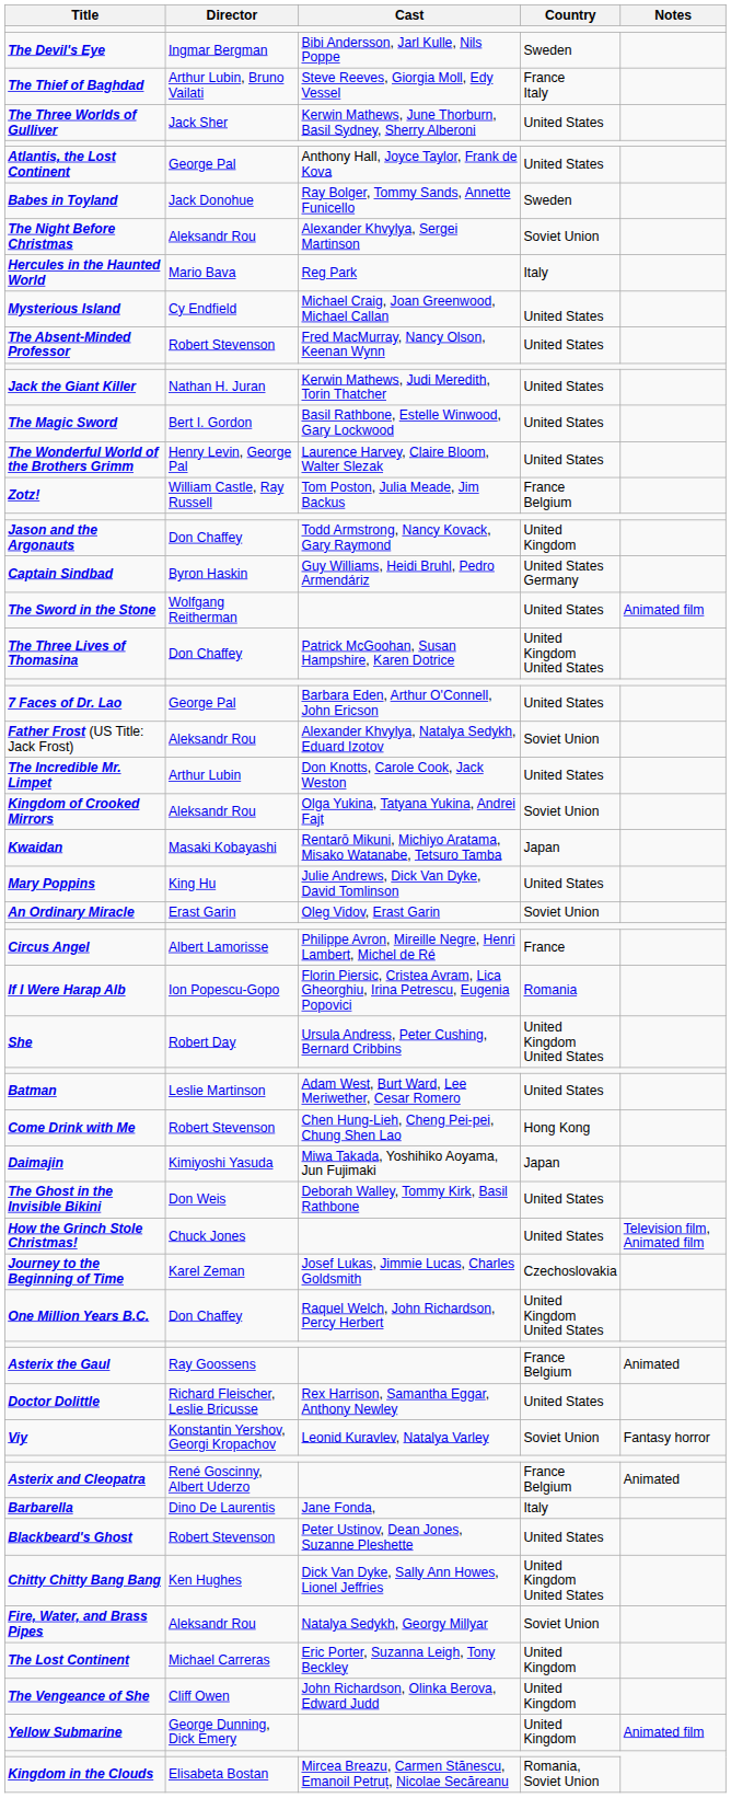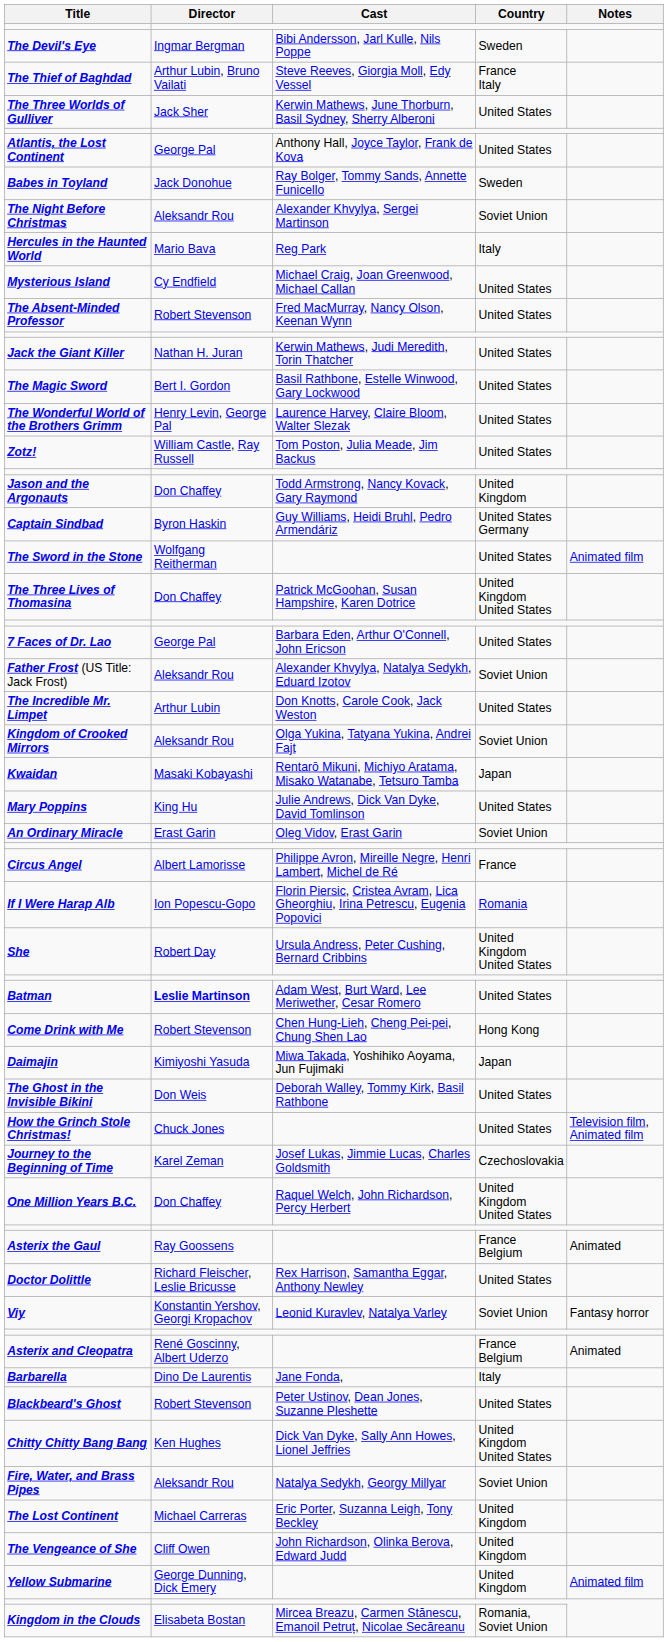Zotz! | Country: France Belgium -> United States
Batman | Director: normal -> bold
